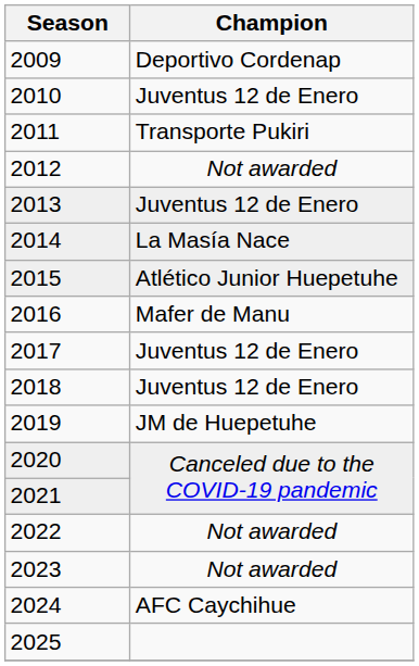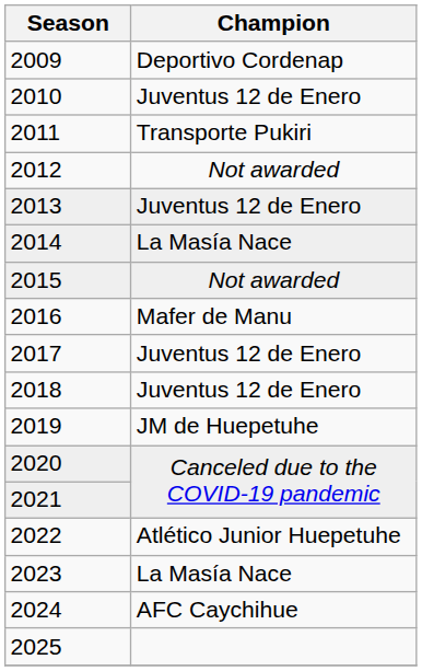2015 | Champion: Atlético Junior Huepetuhe -> Not awarded
2022 | Champion: Not awarded -> Atlético Junior Huepetuhe
2023 | Champion: Not awarded -> La Masía Nace
